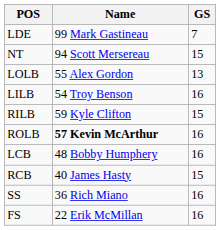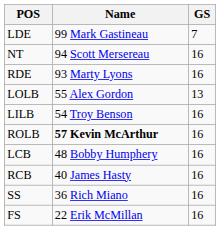NT | GS: 15 -> 16
+ row: RDE | 93 Marty Lyons | 16
- row: RILB | 59 Kyle Clifton | 15
RCB | GS: 15 -> 16
